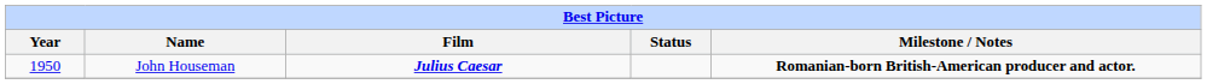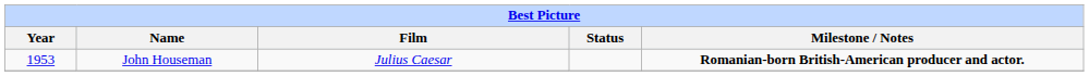John Houseman | Year: 1950 -> 1953
John Houseman | Film: bold -> normal
